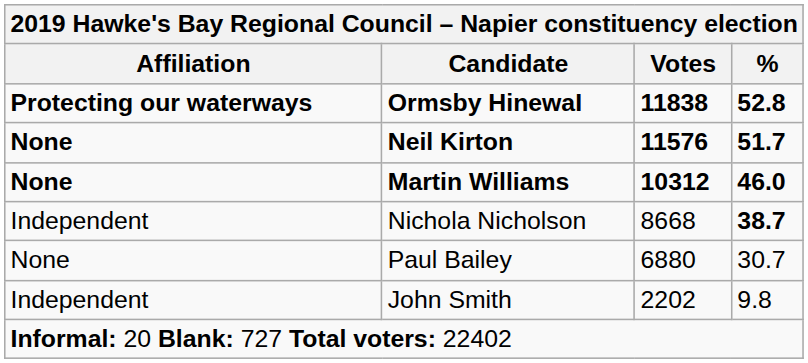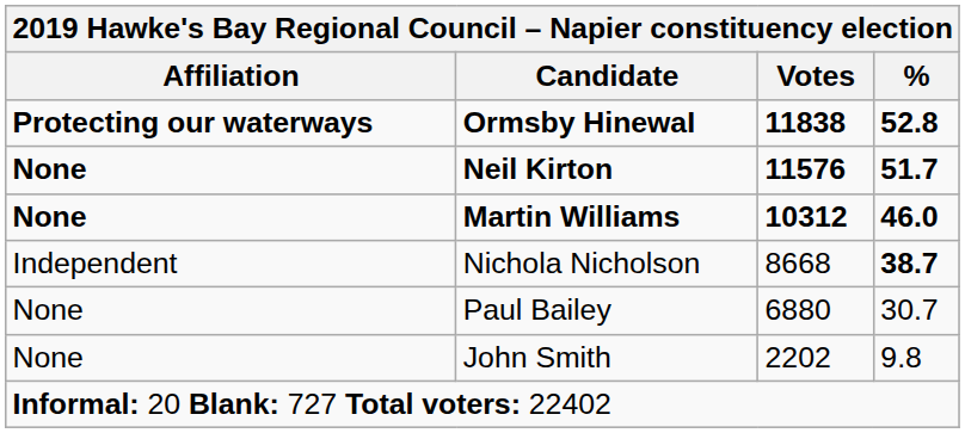John Smith | Affiliation: Independent -> None
